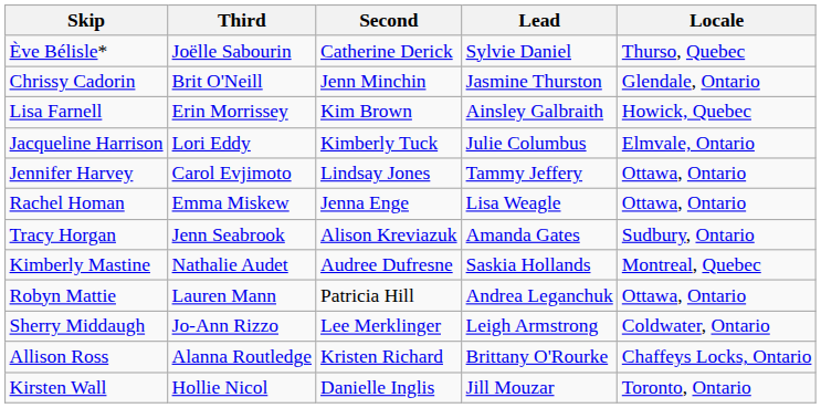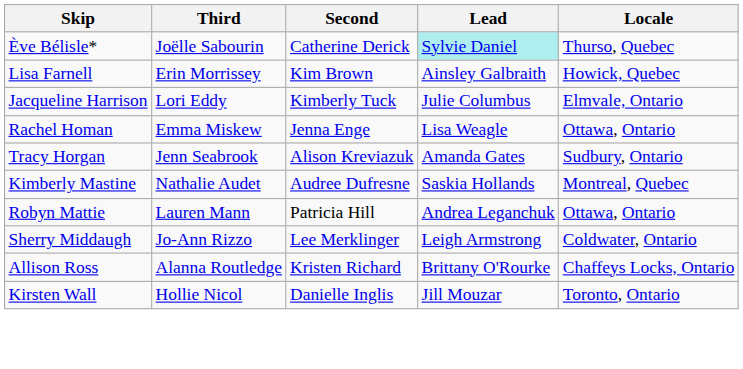Ève Bélisle* | Lead: no background -> paleturquoise background
- row: Chrissy Cadorin | Brit O'Neill | Jenn Minchin | Jasmine Thurston | Glendale, Ontario
- row: Jennifer Harvey | Carol Evjimoto | Lindsay Jones | Tammy Jeffery | Ottawa, Ontario
